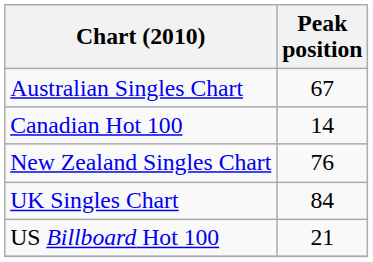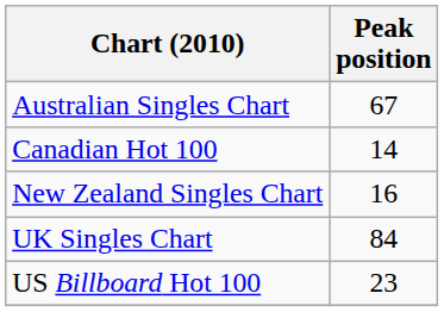New Zealand Singles Chart | Peak position: 76 -> 16
US Billboard Hot 100 | Peak position: 21 -> 23
